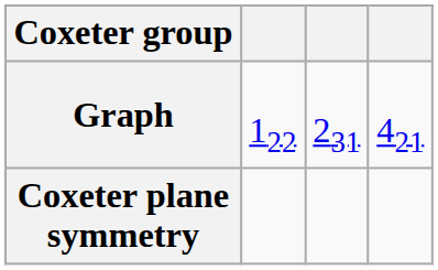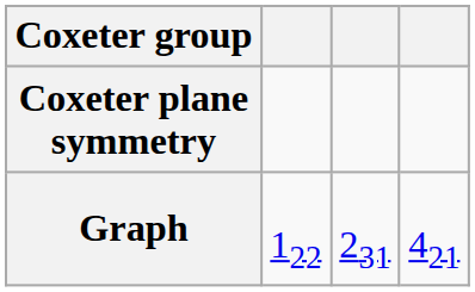rows swapped: Graph <-> Coxeter plane symmetry
